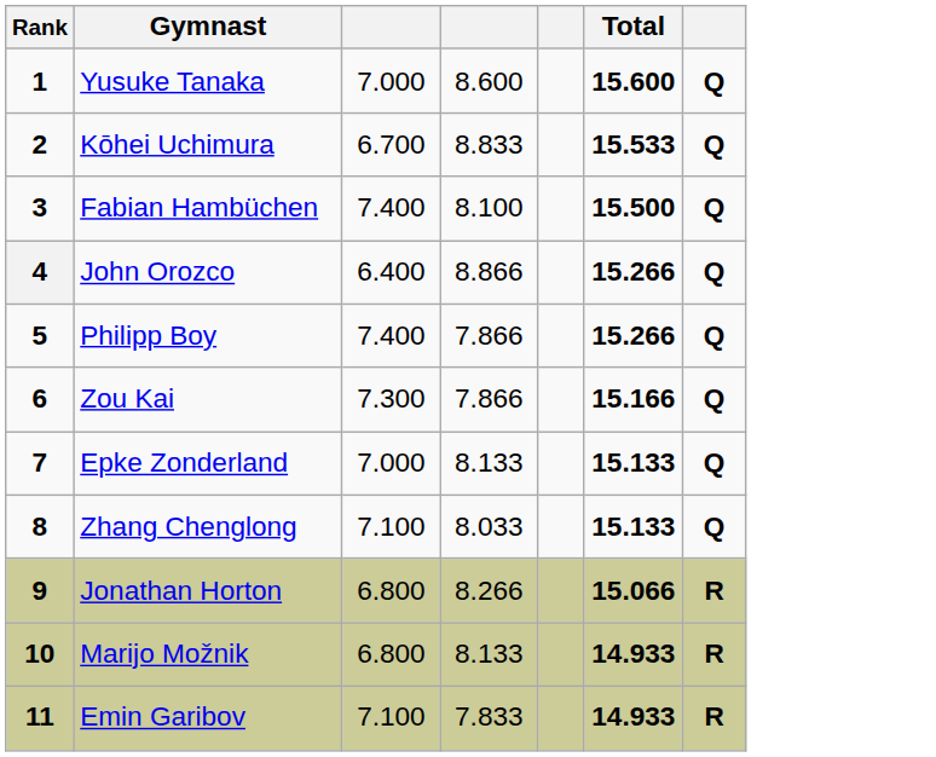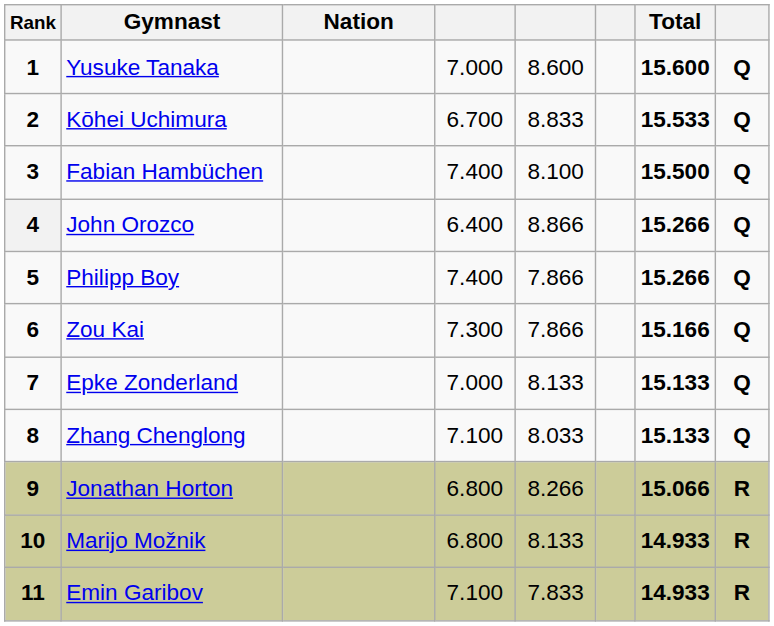+ column: Nation
